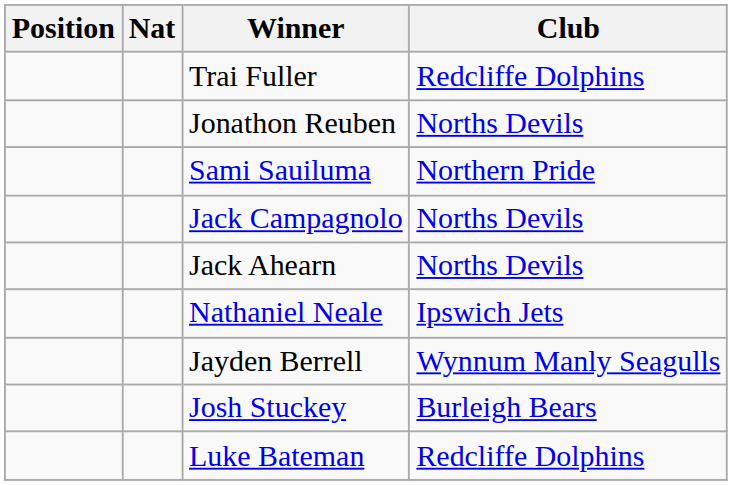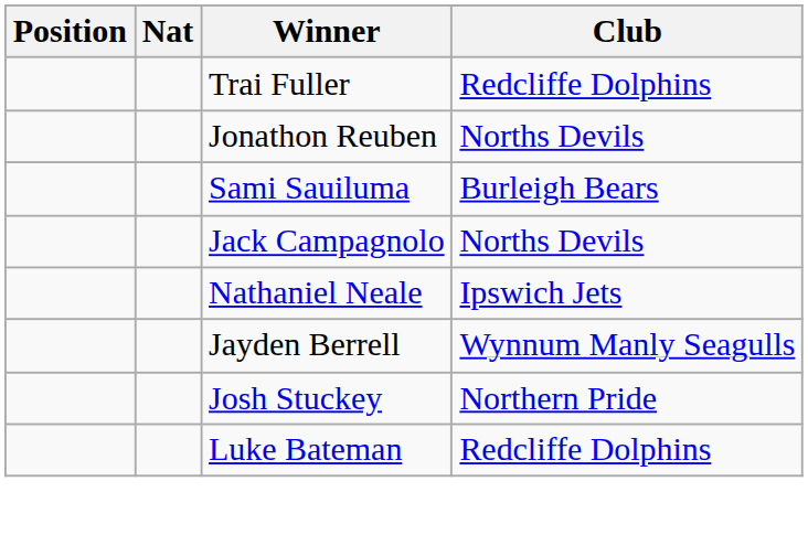Sami Sauiluma | Club: Northern Pride -> Burleigh Bears
- row: Jack Ahearn | Norths Devils
Josh Stuckey | Club: Burleigh Bears -> Northern Pride
